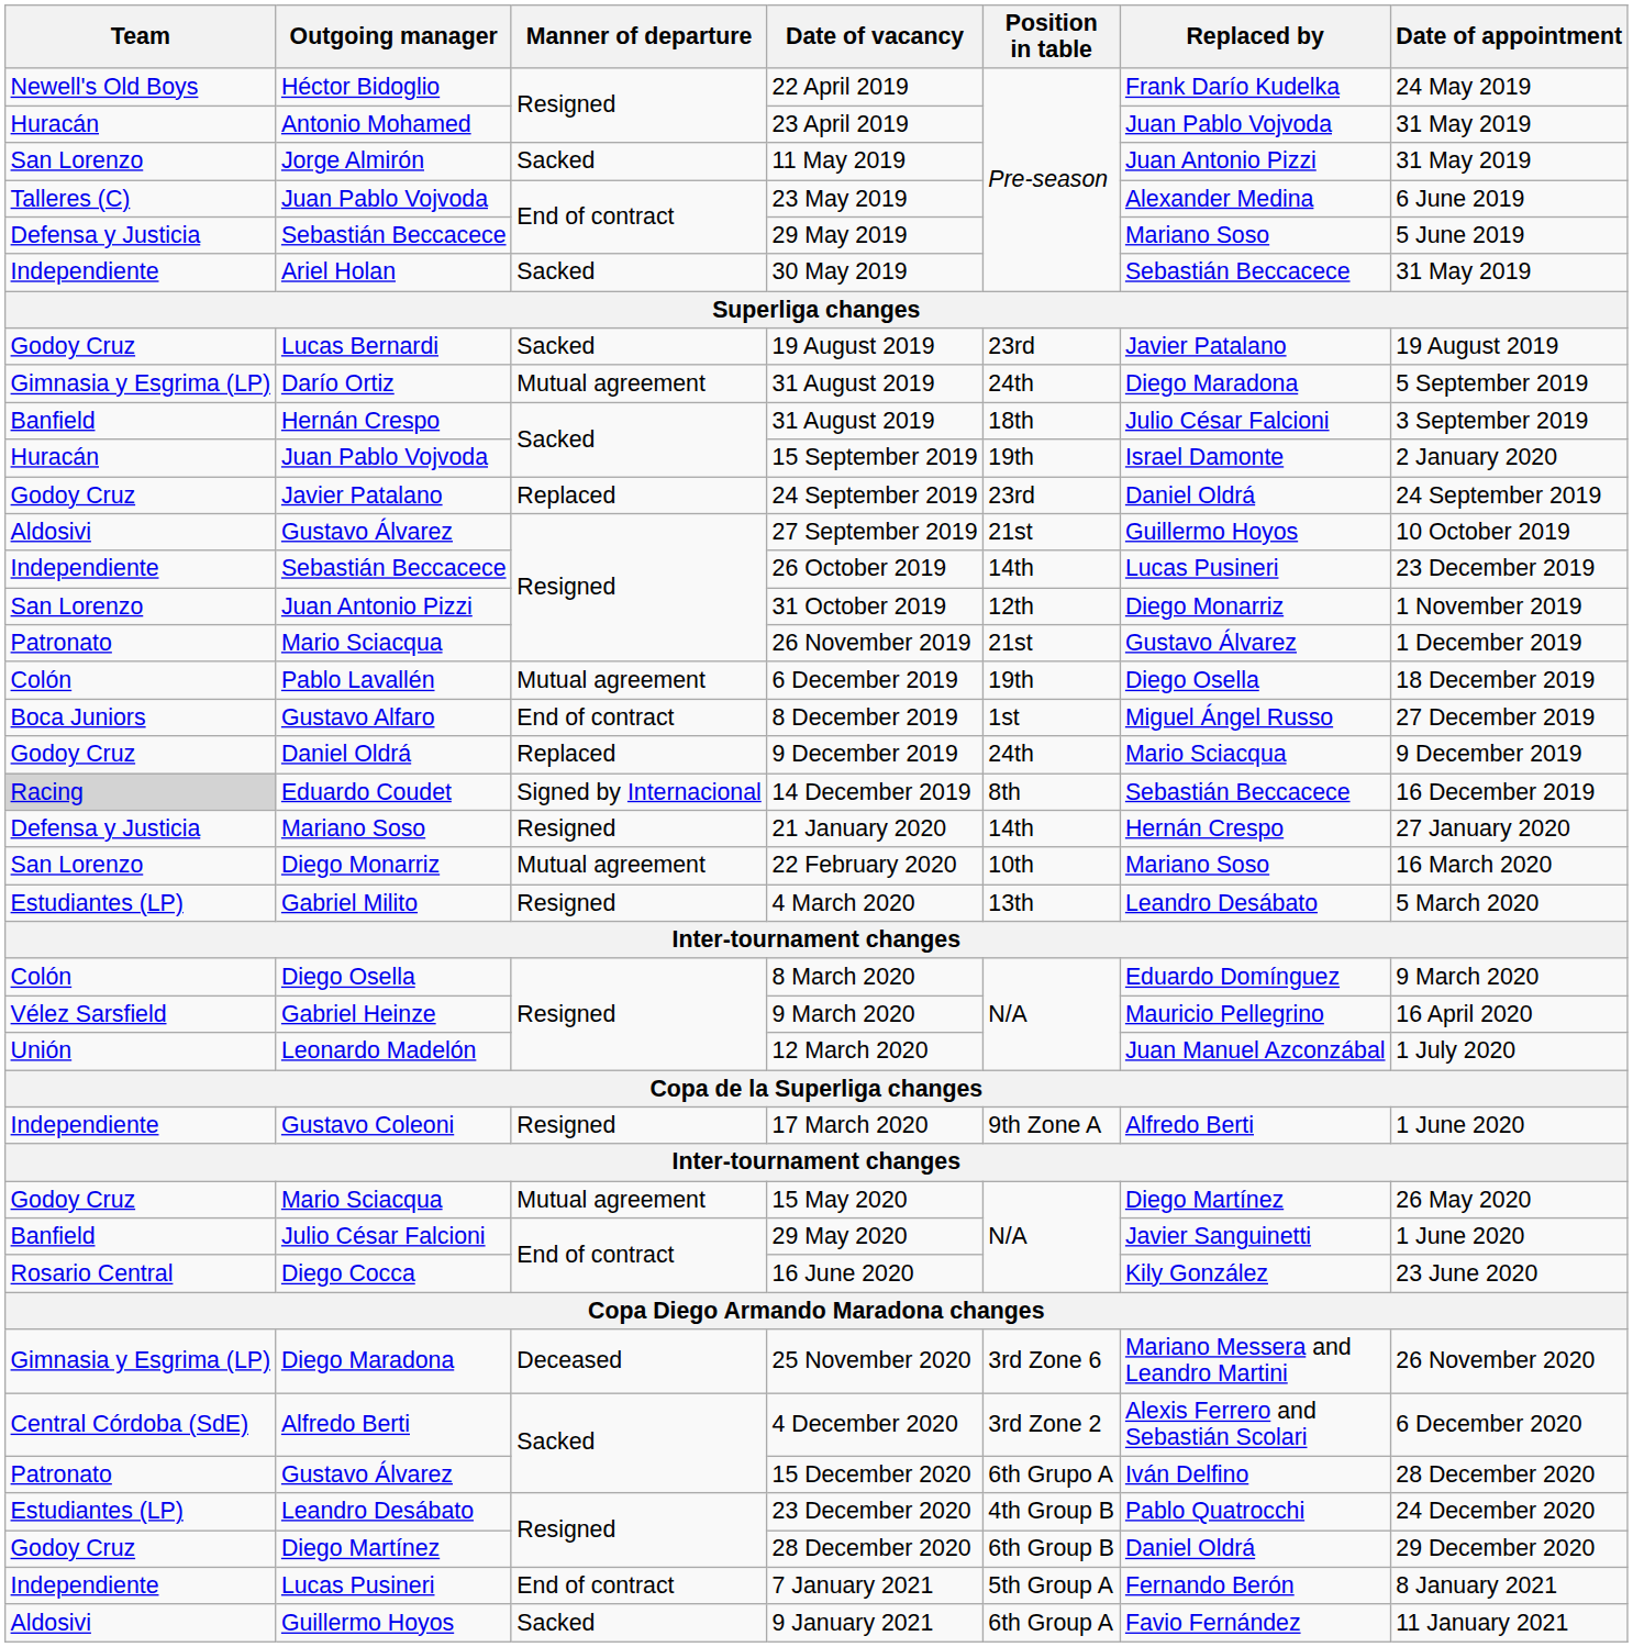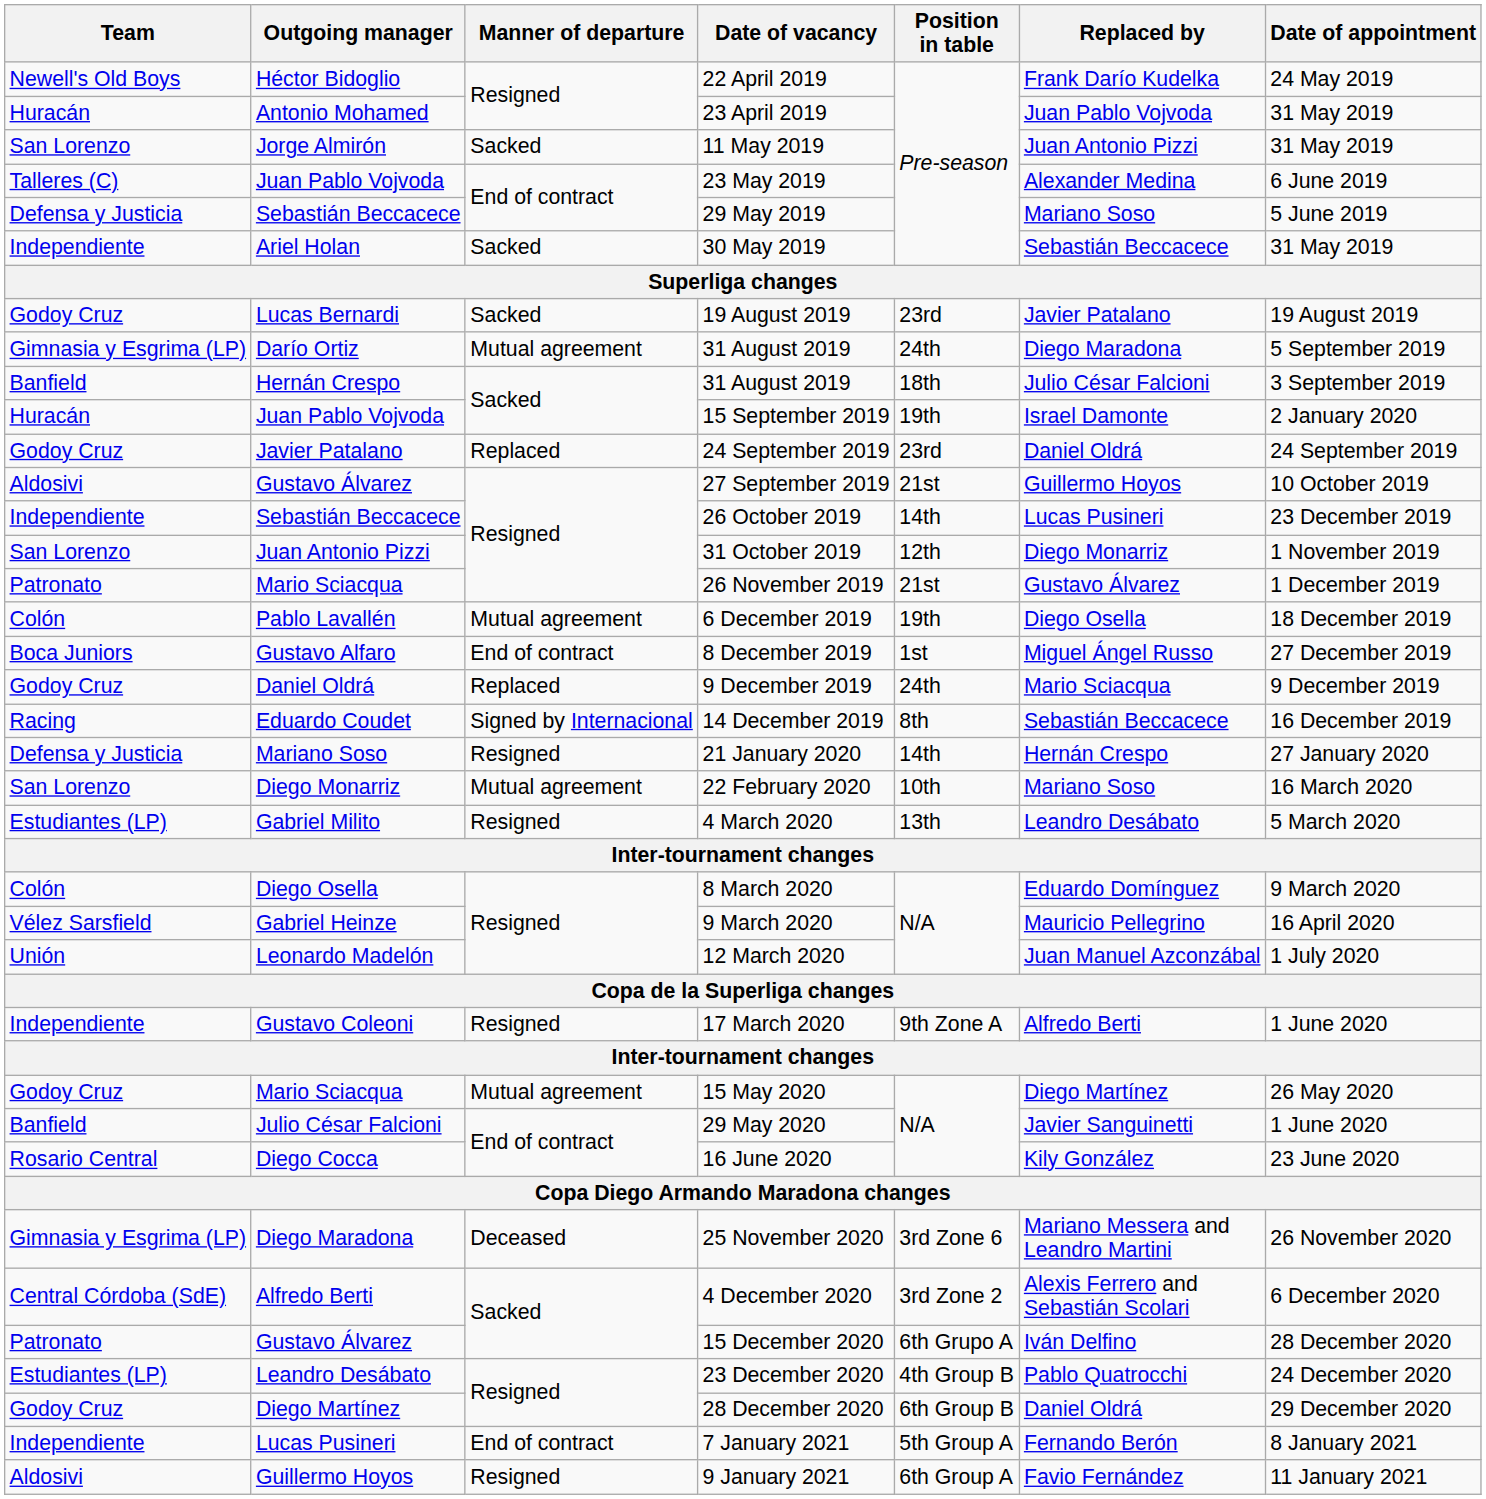14 December 2019 | Team: lightgrey background -> no background
9 January 2021 | Manner of departure: Sacked -> Resigned
